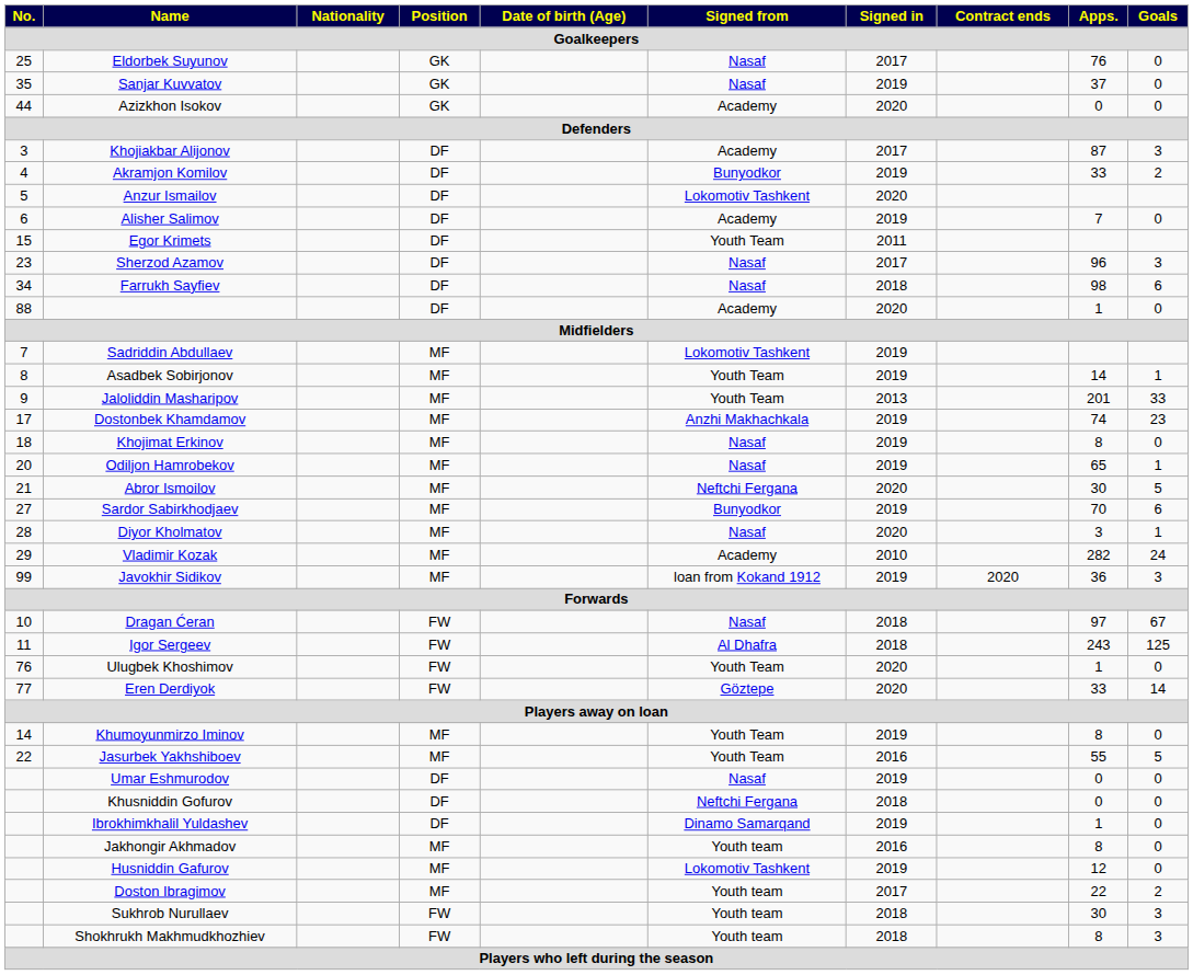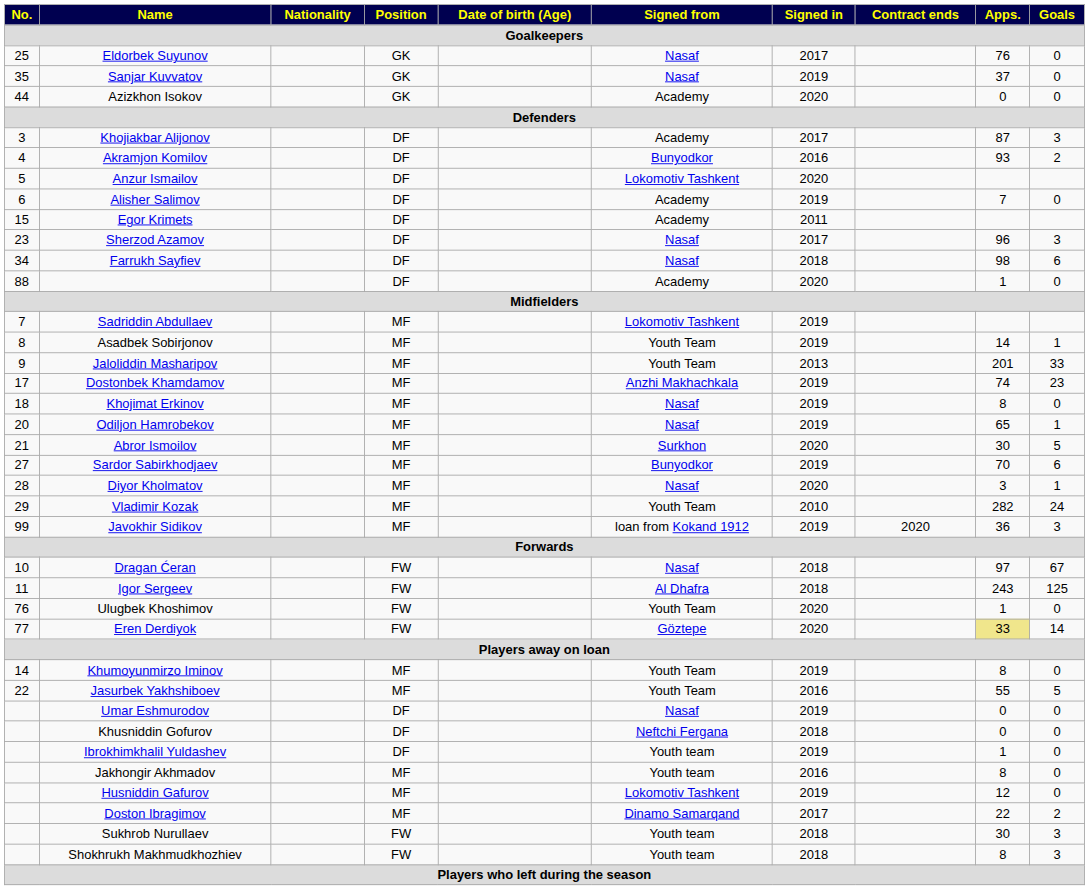Akramjon Komilov | Signed in: 2019 -> 2016
Akramjon Komilov | Apps.: 33 -> 93
Egor Krimets | Signed from: Youth Team -> Academy
Abror Ismoilov | Signed from: Neftchi Fergana -> Surkhon
Vladimir Kozak | Signed from: Academy -> Youth Team
Eren Derdiyok | Apps.: no background -> khaki background
Ibrokhimkhalil Yuldashev | Signed from: Dinamo Samarqand -> Youth team
Doston Ibragimov | Signed from: Youth team -> Dinamo Samarqand
